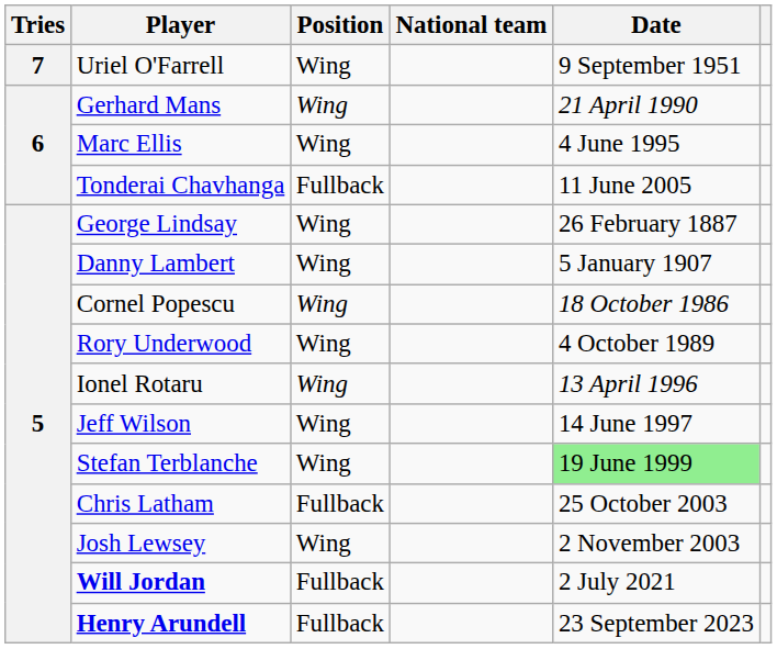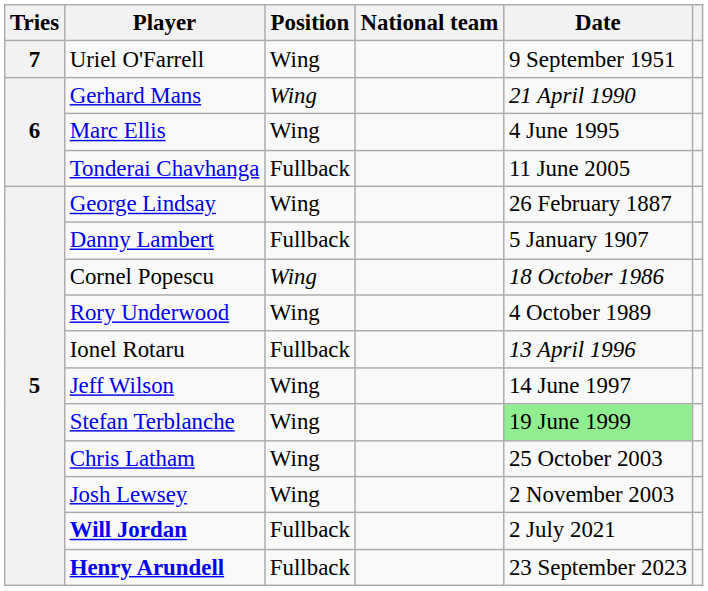Danny Lambert | Position: Wing -> Fullback
Ionel Rotaru | Position: Wing -> Fullback
Chris Latham | Position: Fullback -> Wing
